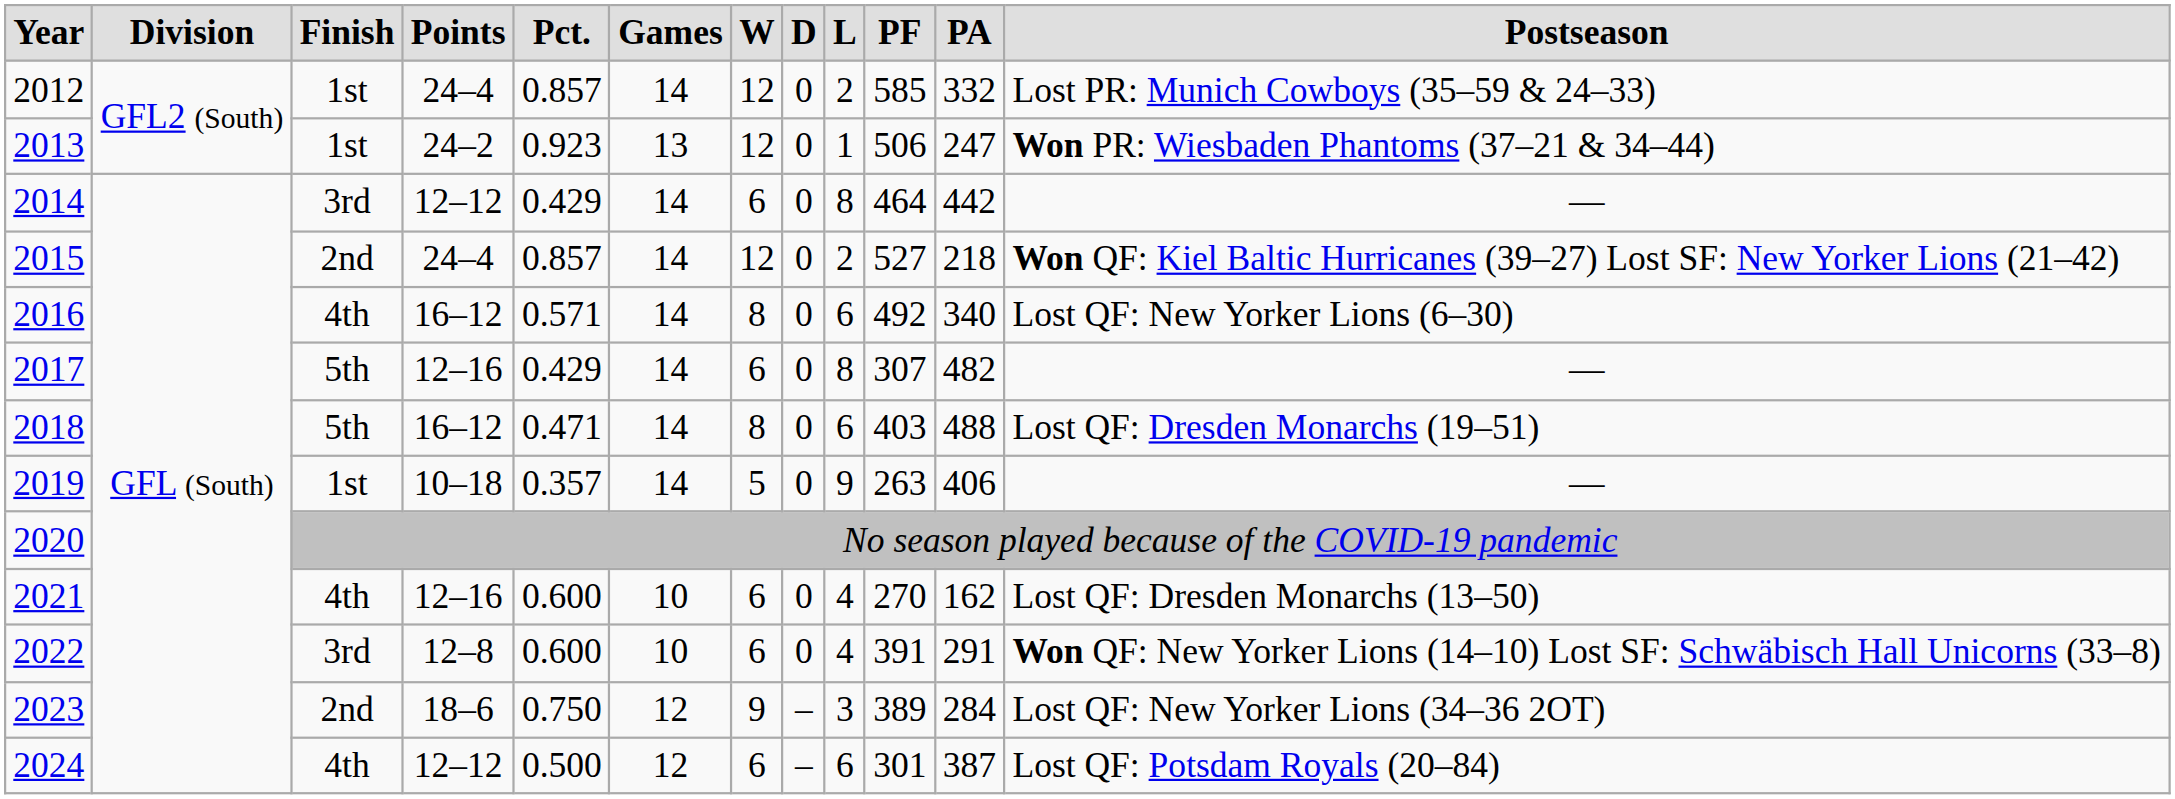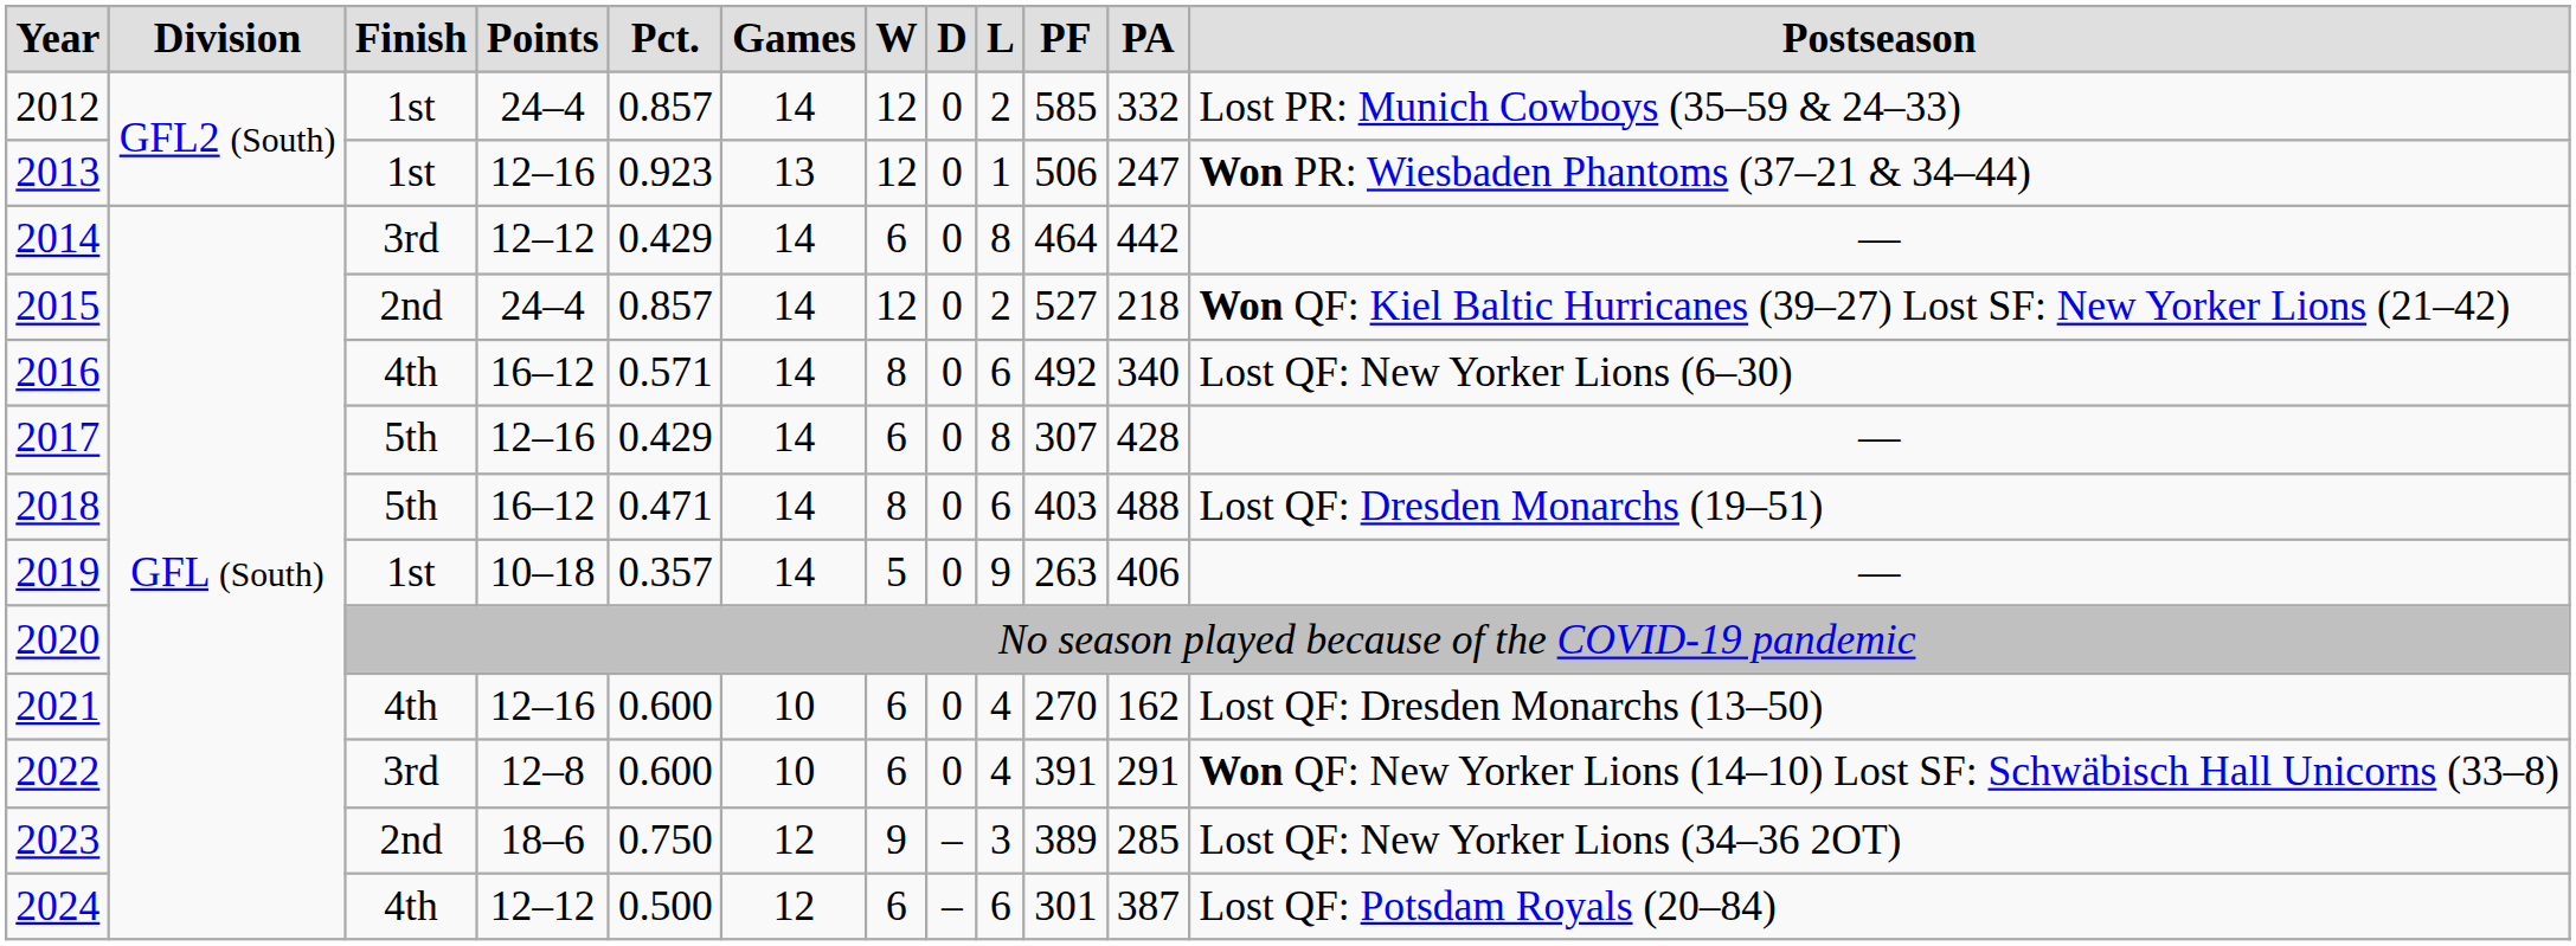2013 | column 4: 24–2 -> 12–16
2017 | column 11: 482 -> 428
2023 | column 11: 284 -> 285
